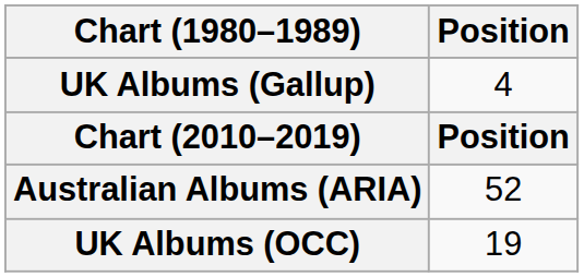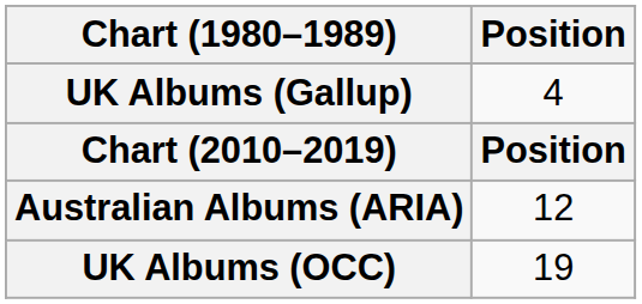Australian Albums (ARIA) | Position: 52 -> 12
